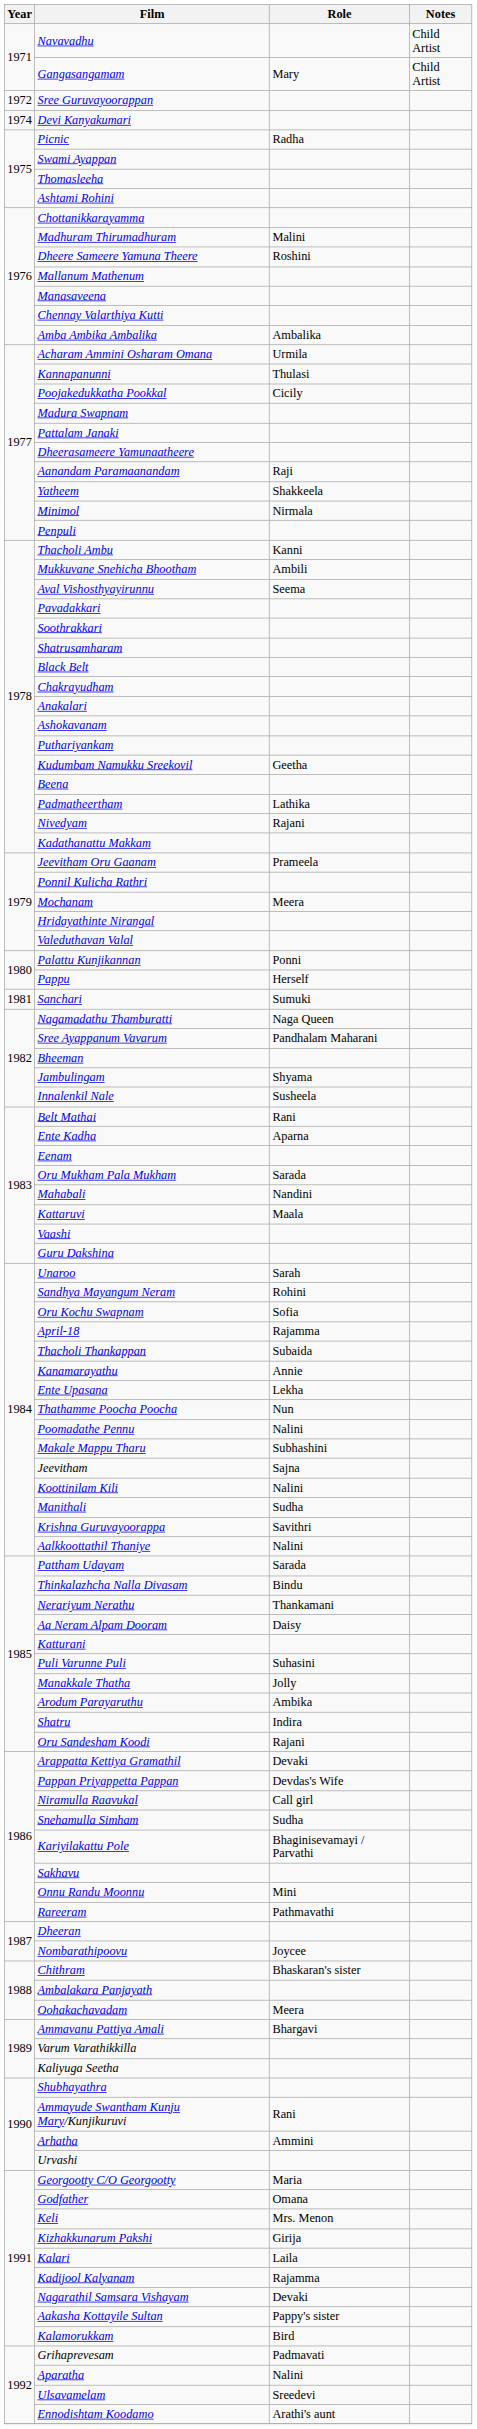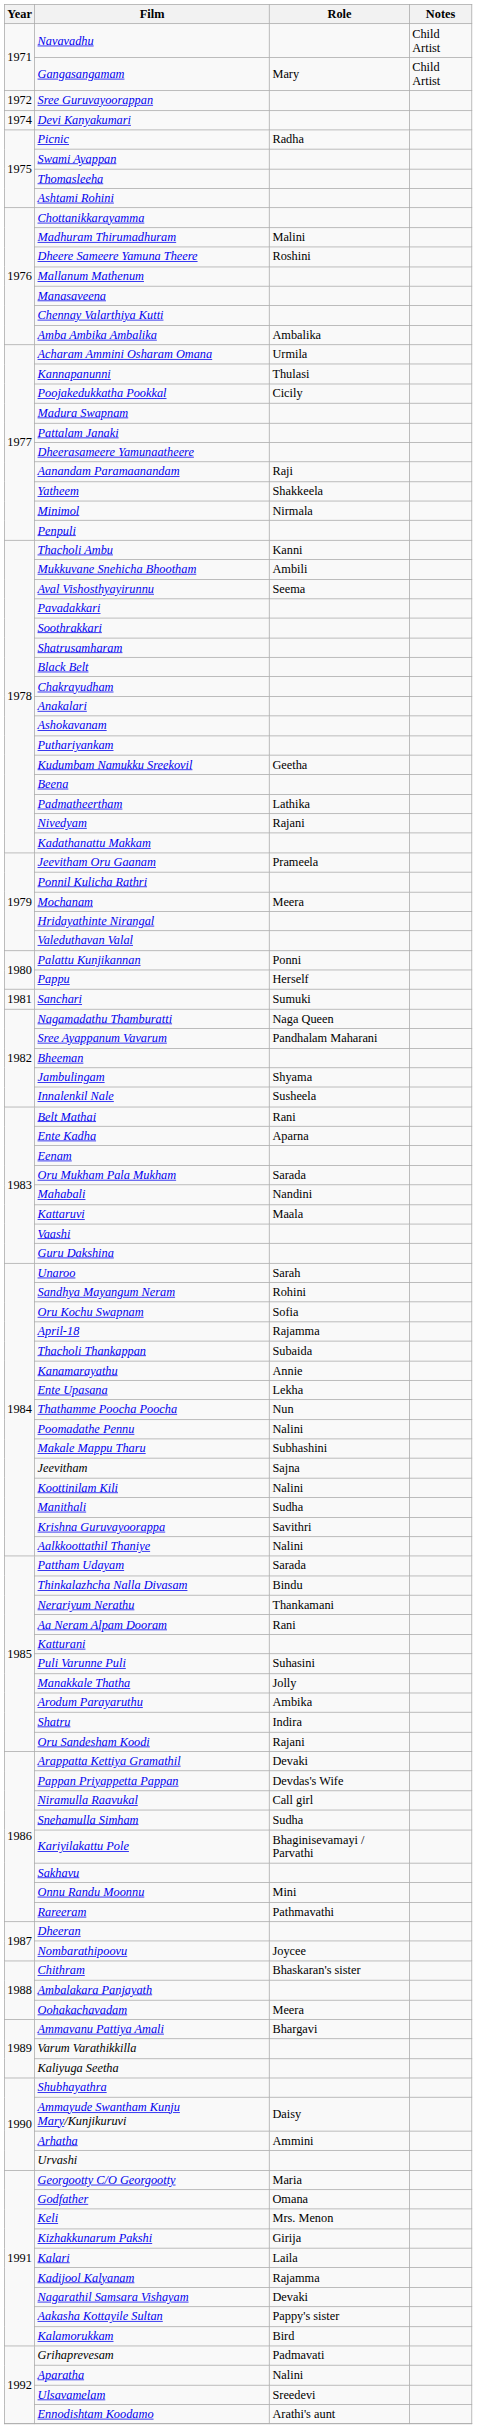Aa Neram Alpam Dooram | Role: Daisy -> Rani
Ammayude Swantham Kunju Mary/Kunjikuruvi | Role: Rani -> Daisy
